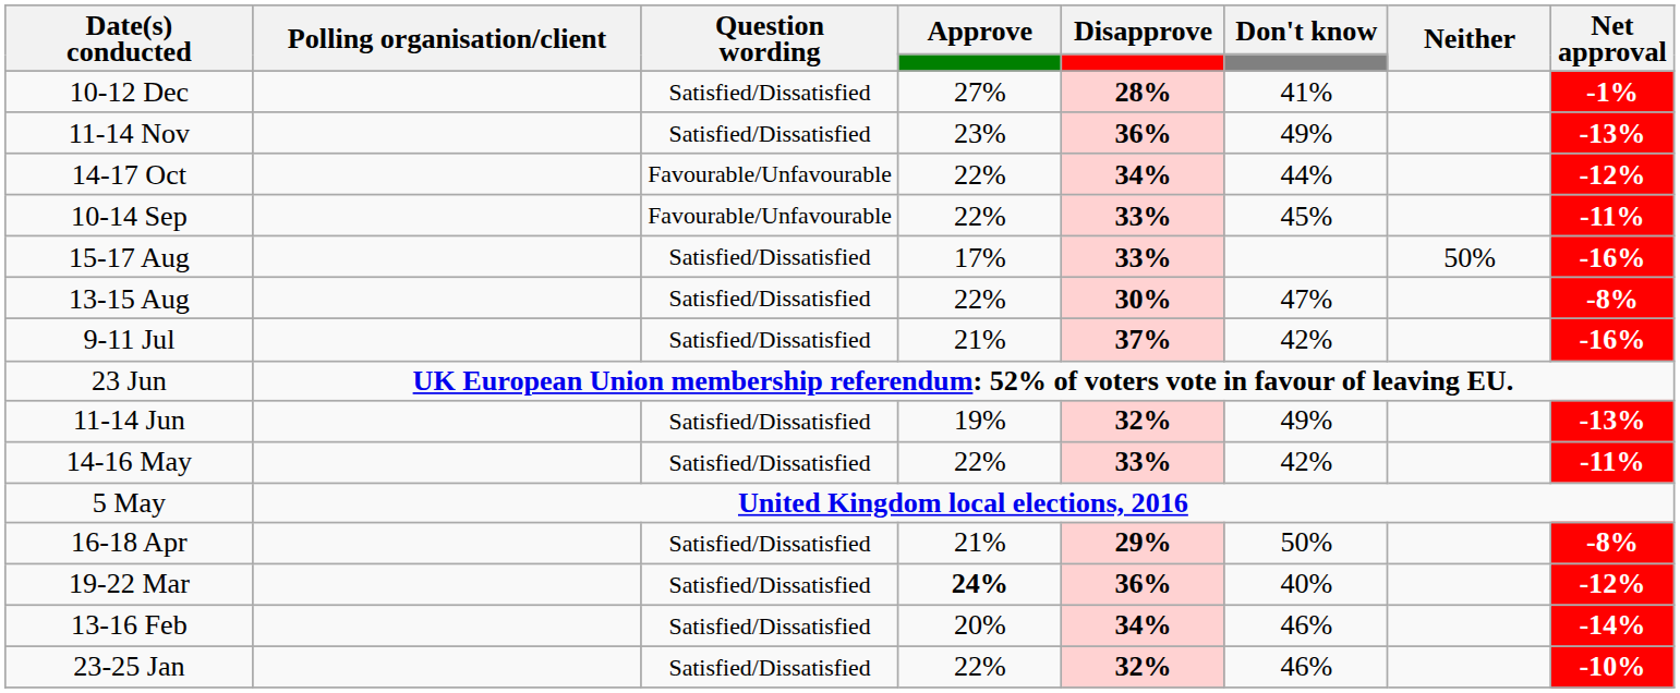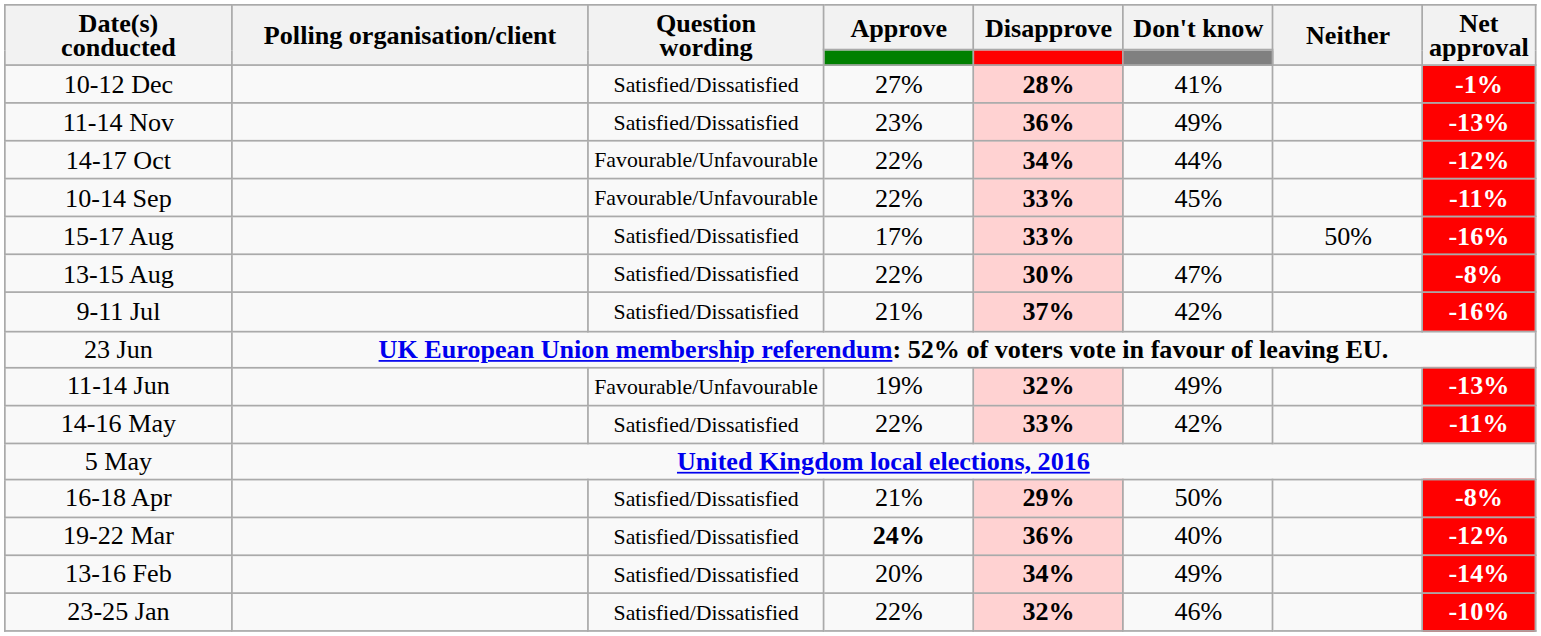11-14 Jun | Question wording: Satisfied/Dissatisfied -> Favourable/Unfavourable
13-16 Feb | Don't know: 46% -> 49%
